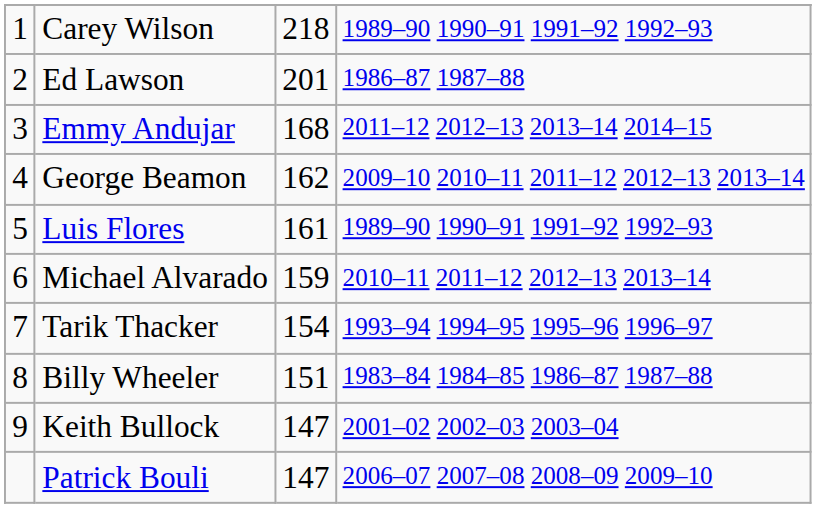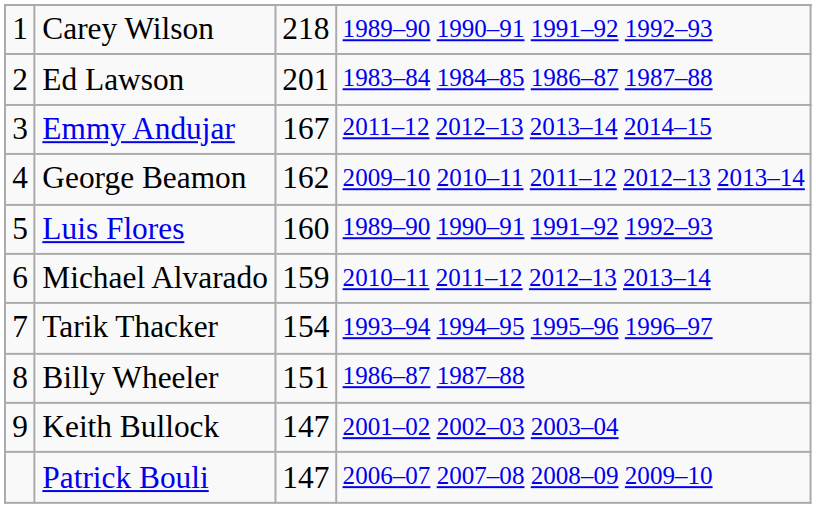Ed Lawson | column 4: 1986–87 1987–88 -> 1983–84 1984–85 1986–87 1987–88
Emmy Andujar | column 3: 168 -> 167
Luis Flores | column 3: 161 -> 160
Billy Wheeler | column 4: 1983–84 1984–85 1986–87 1987–88 -> 1986–87 1987–88
